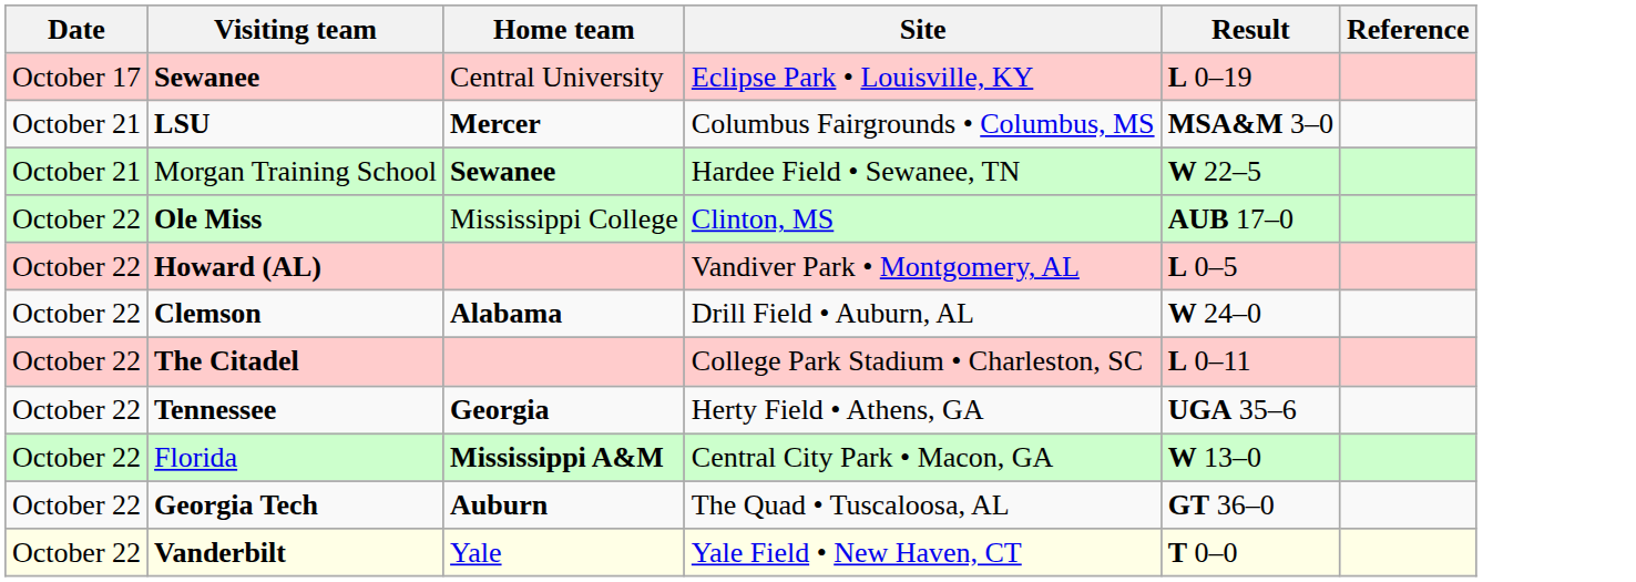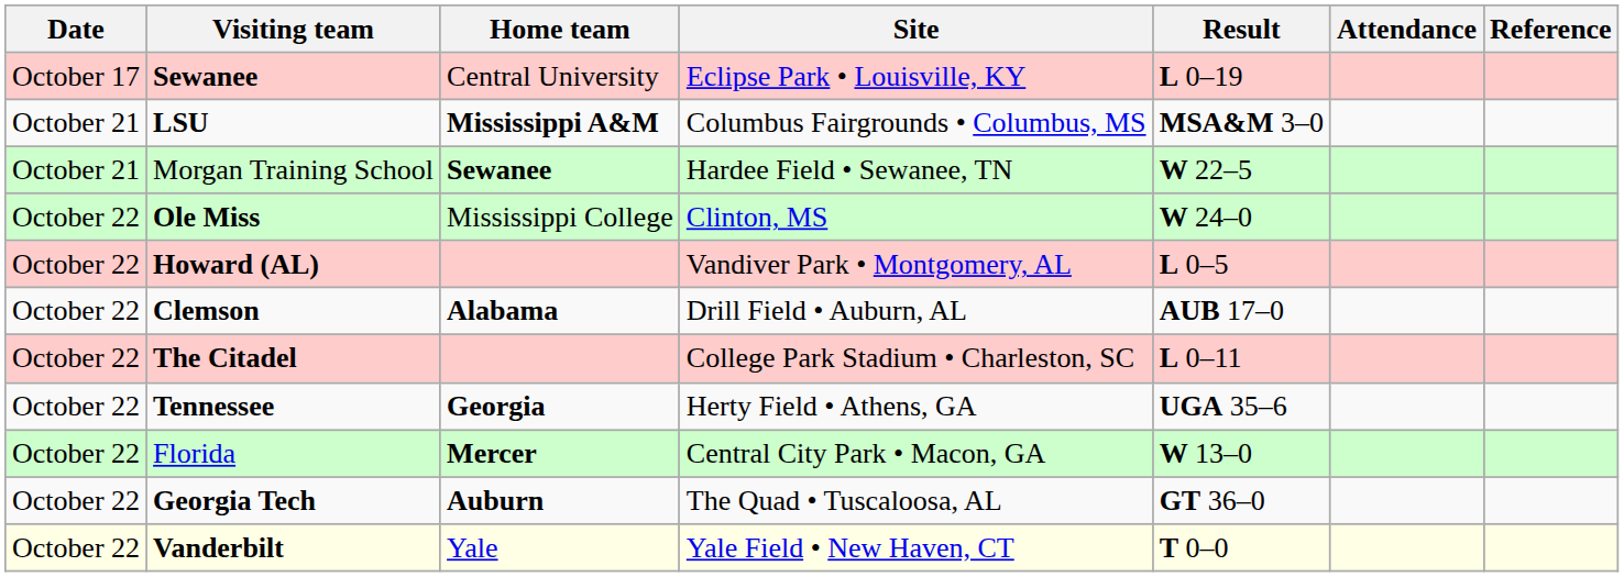+ column: Attendance
LSU | Home team: Mercer -> Mississippi A&M
Ole Miss | Result: AUB 17–0 -> W 24–0
Clemson | Result: W 24–0 -> AUB 17–0
Florida | Home team: Mississippi A&M -> Mercer
